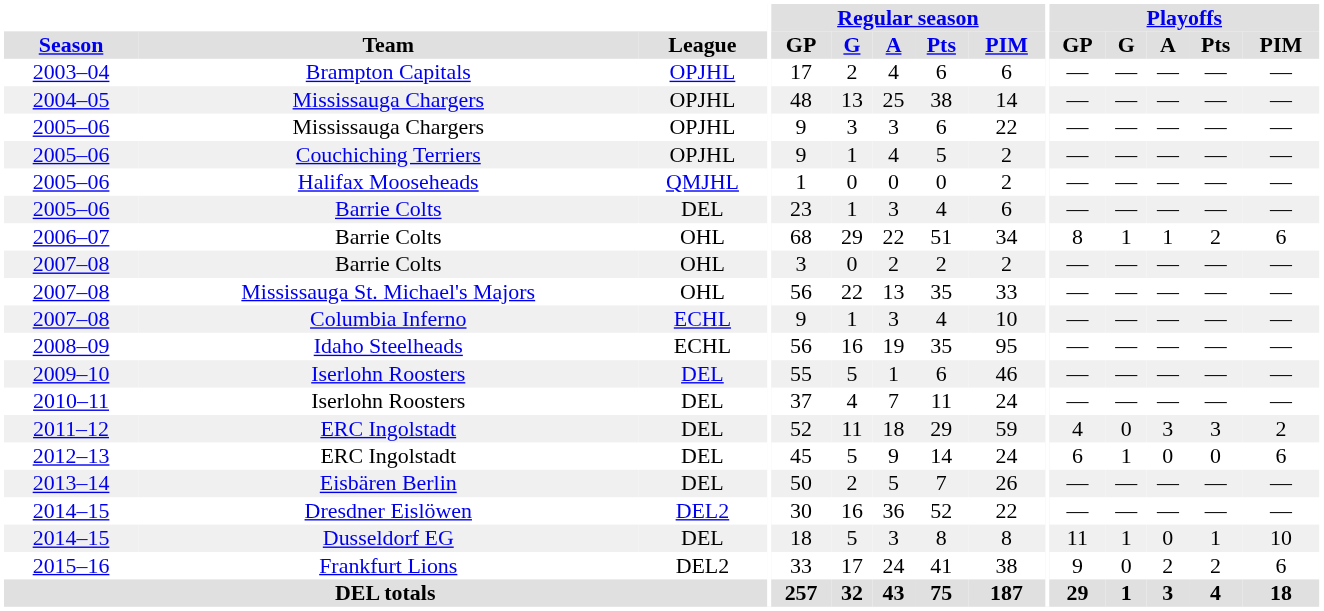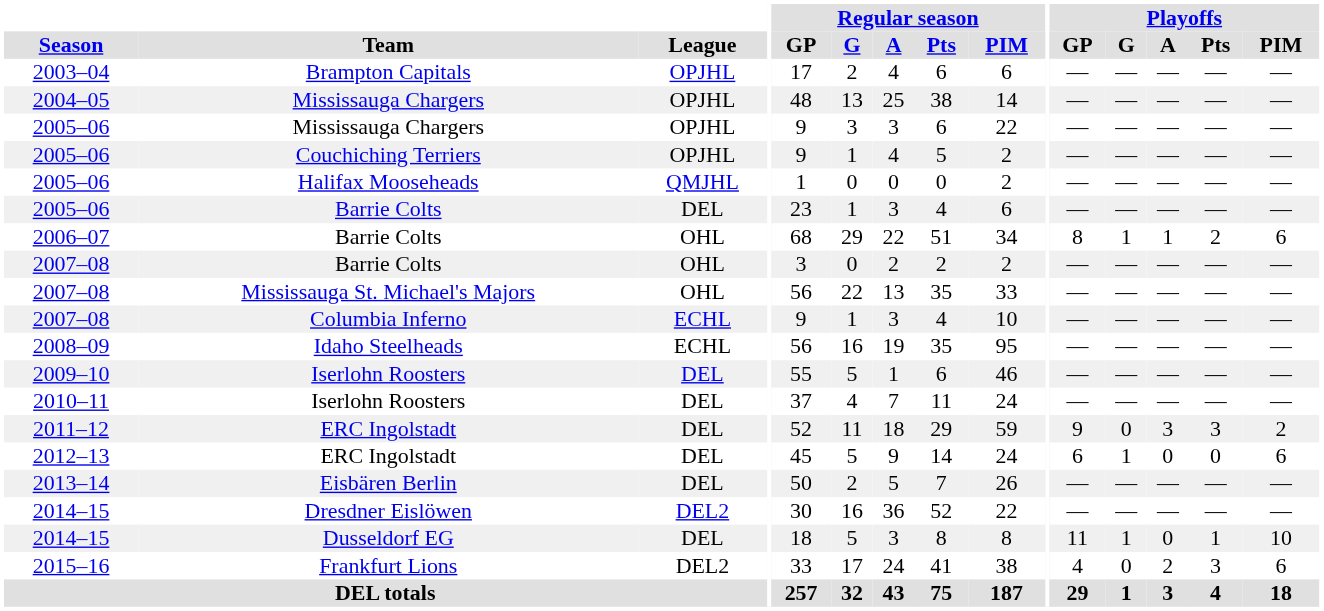2011–12 / ERC Ingolstadt | Playoffs / GP: 4 -> 9
Frankfurt Lions | Playoffs / GP: 9 -> 4
Frankfurt Lions | Playoffs / Pts: 2 -> 3
